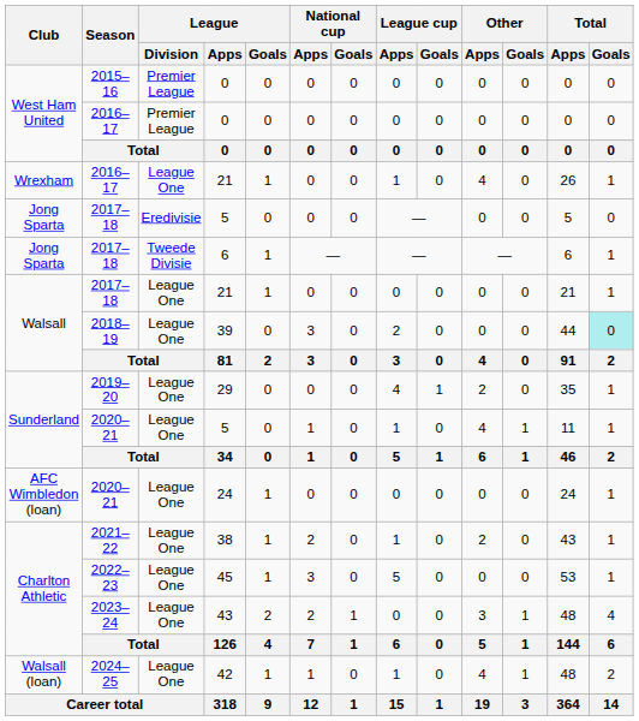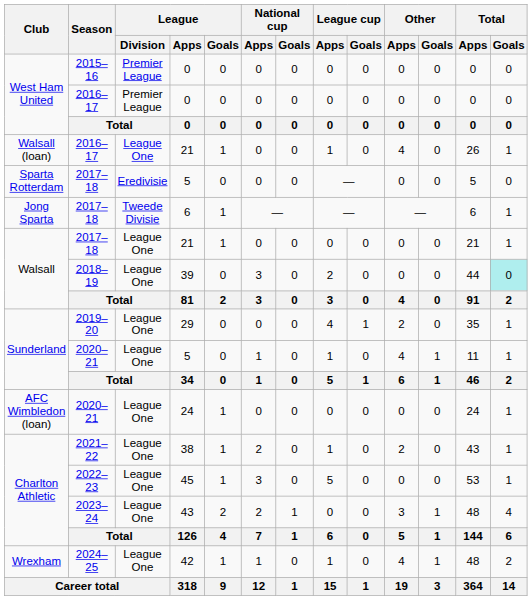2016–17 / 21 | Club: Wrexham -> Walsall (loan)
2017–18 / 5 | Club: Jong Sparta -> Sparta Rotterdam
42 | Club: Walsall (loan) -> Wrexham
